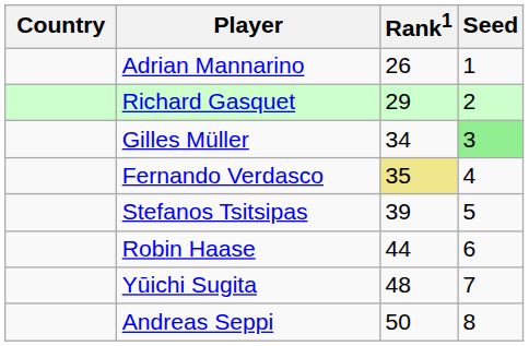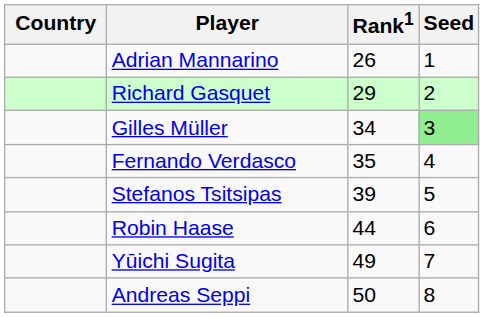Fernando Verdasco | Rank1: khaki background -> no background
Yūichi Sugita | Rank1: 48 -> 49
